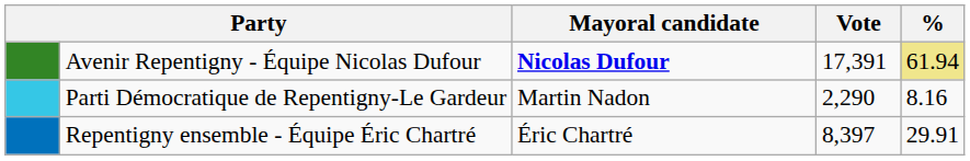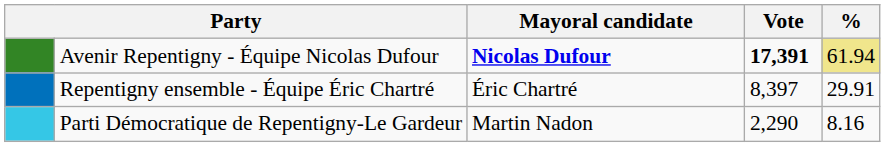Avenir Repentigny - Équipe Nicolas Dufour | Vote: normal -> bold
rows swapped: Repentigny ensemble - Équipe Éric Chartré <-> Parti Démocratique de Repentigny-Le Gardeur
